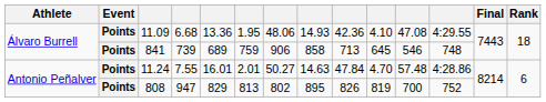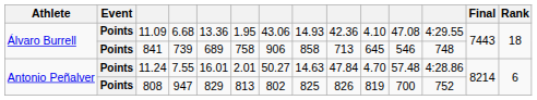11.09 | column 7: 48.06 -> 43.06
841 | column 6: 759 -> 758
808 | column 8: 895 -> 825
